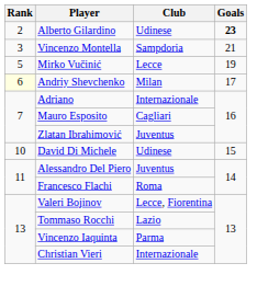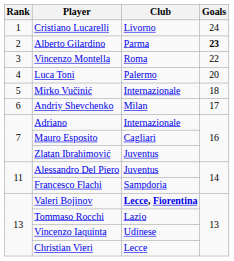+ row: 1 | Cristiano Lucarelli | Livorno | 24
Alberto Gilardino | Club: Udinese -> Parma
Vincenzo Montella | Club: Sampdoria -> Roma
Vincenzo Montella | Goals: 21 -> 22
+ row: 4 | Luca Toni | Palermo | 20
Mirko Vučinić | Club: Lecce -> Internazionale
Mirko Vučinić | Goals: 19 -> 18
Andriy Shevchenko | Rank: lightyellow background -> no background
- row: 10 | David Di Michele | Udinese | 15
Francesco Flachi | Club: Roma -> Sampdoria
Valeri Bojinov | Club: normal -> bold
Vincenzo Iaquinta | Club: Parma -> Udinese
Christian Vieri | Club: Internazionale -> Lecce
